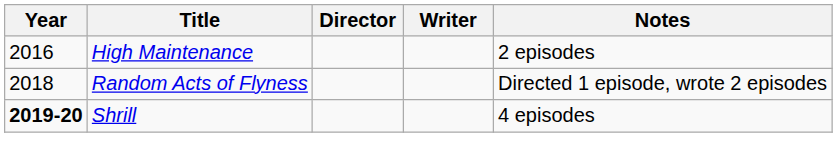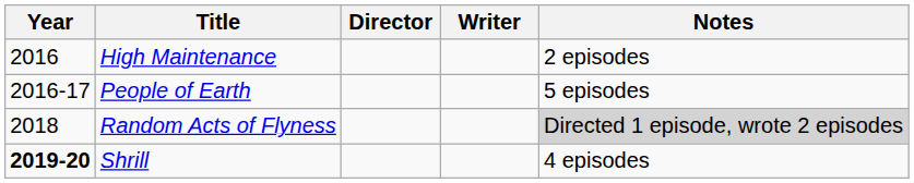+ row: 2016-17 | People of Earth | 5 episodes
Random Acts of Flyness | Notes: no background -> lightgrey background
